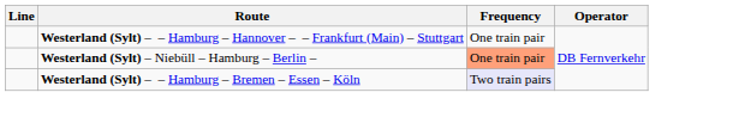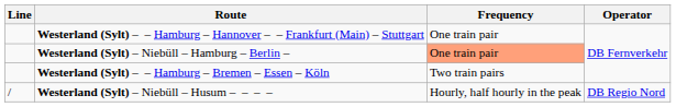Westerland (Sylt) – – Hamburg – Bremen – Essen – Köln | Frequency: lavender background -> no background
+ row: / | Westerland (Sylt) – Niebüll – Husum – – – – | Hourly, half hourly in the peak | DB Regio Nord
